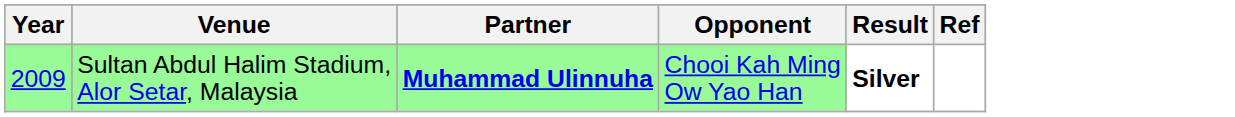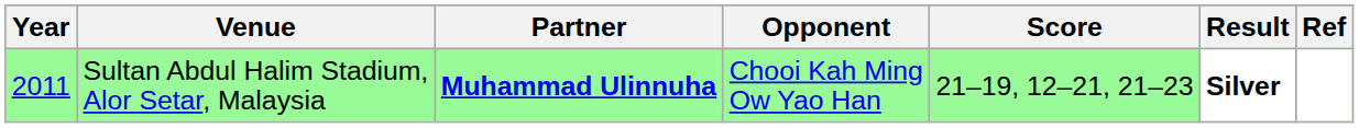+ column: Score | 21–19, 12–21, 21–23
Sultan Abdul Halim Stadium, Alor Setar, Malaysia | Year: 2009 -> 2011
